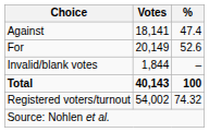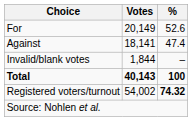rows swapped: For <-> Against
Registered voters/turnout | %: normal -> bold
